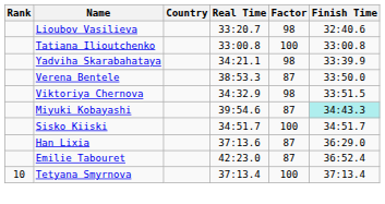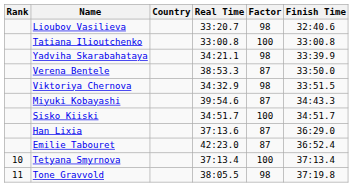Miyuki Kobayashi | Finish Time: paleturquoise background -> no background
+ row: 11 | Tone Gravvold | 38:05.5 | 98 | 37:19.8
